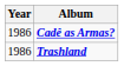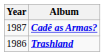Cadê as Armas? | Year: 1986 -> 1987
